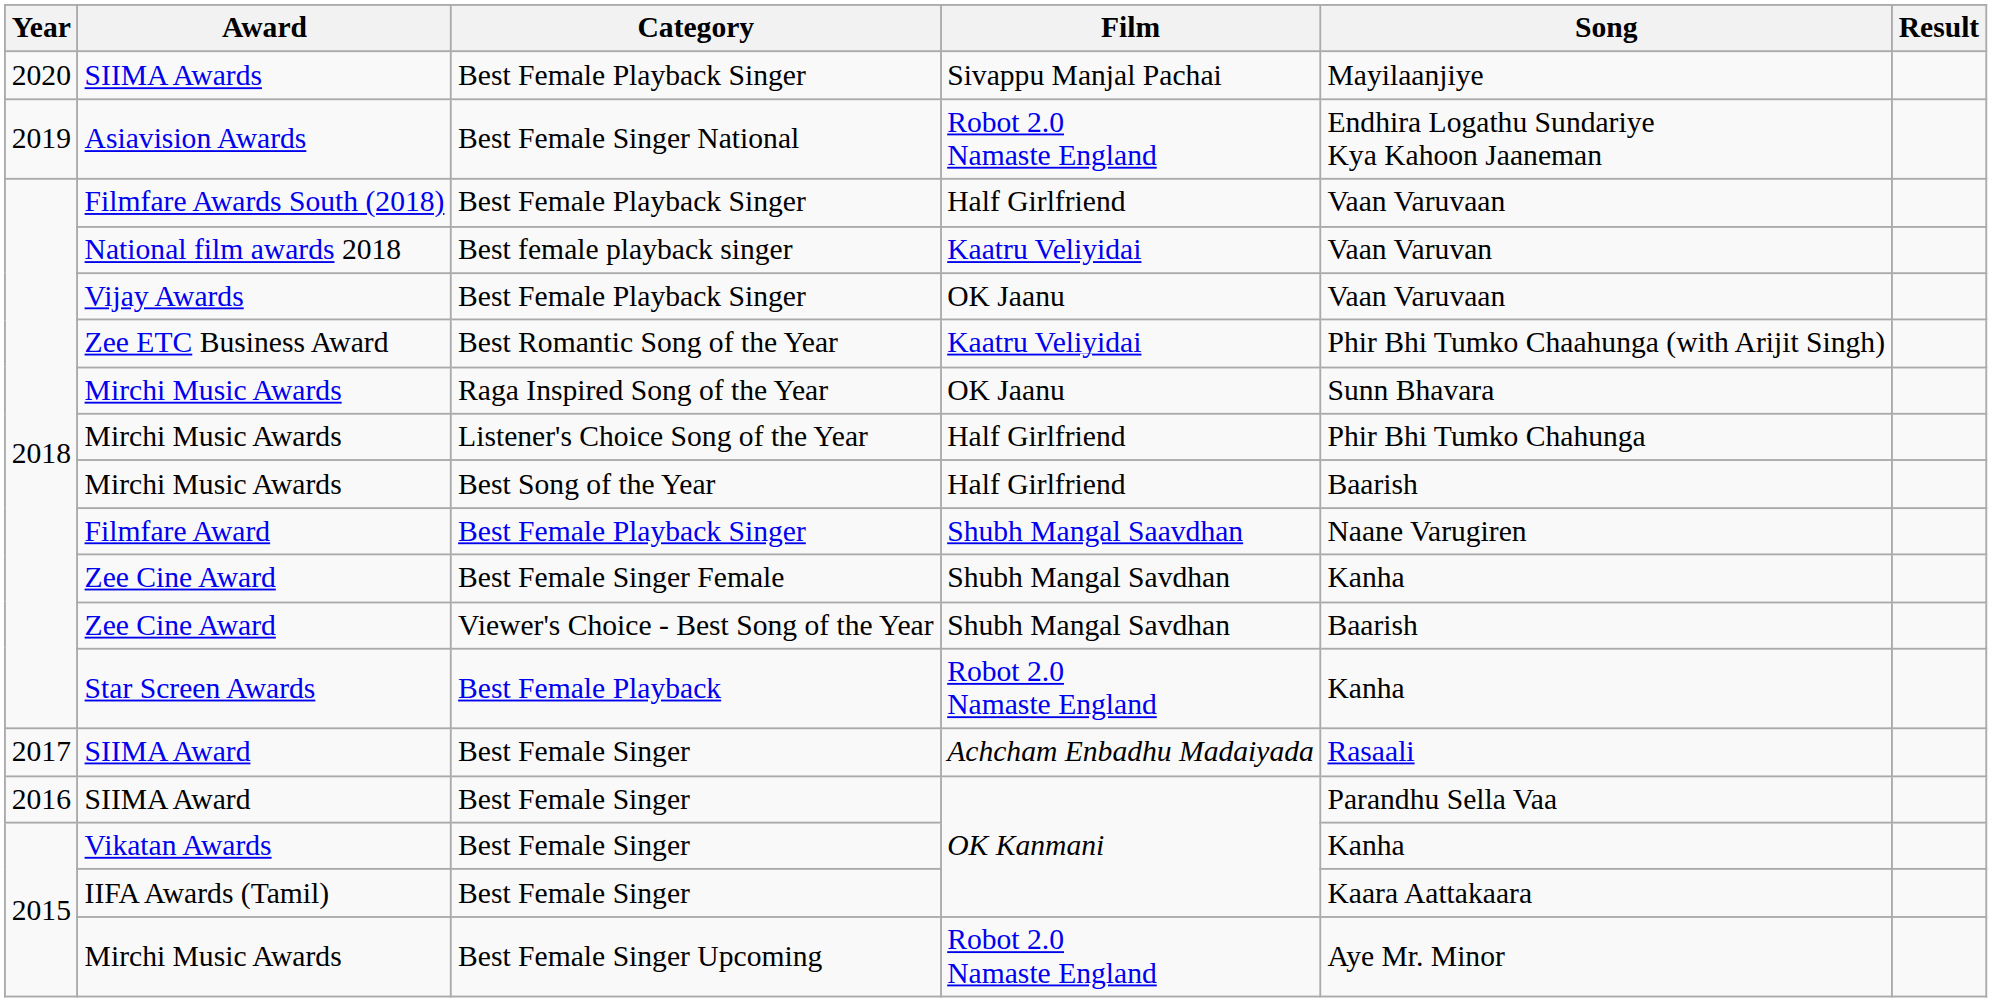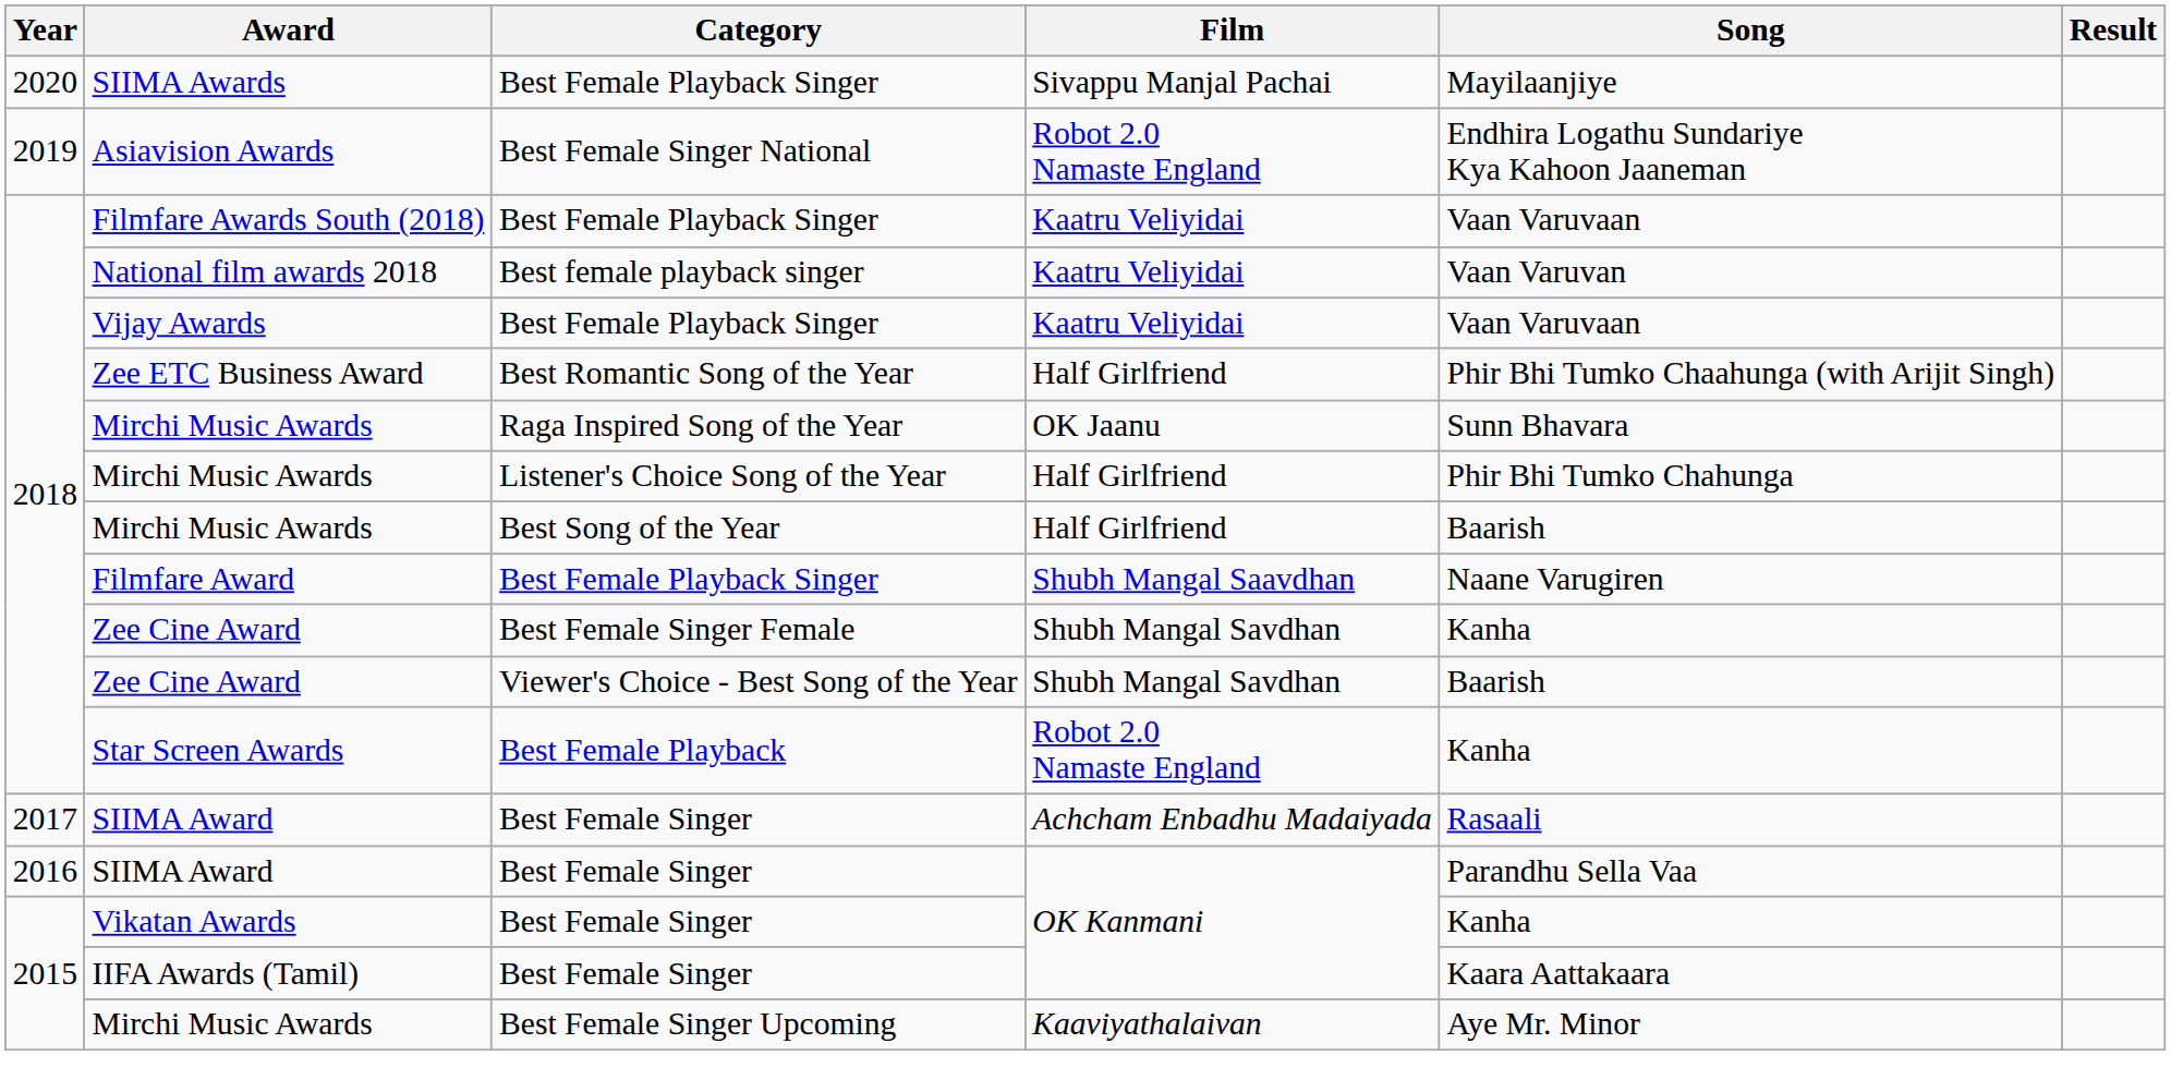Filmfare Awards South (2018) | Film: Half Girlfriend -> Kaatru Veliyidai
Vijay Awards | Film: OK Jaanu -> Kaatru Veliyidai
Zee ETC Business Award | Film: Kaatru Veliyidai -> Half Girlfriend
Mirchi Music Awards / Best Female Singer Upcoming | Film: Robot 2.0 Namaste England -> Kaaviyathalaivan
